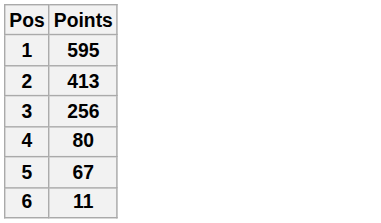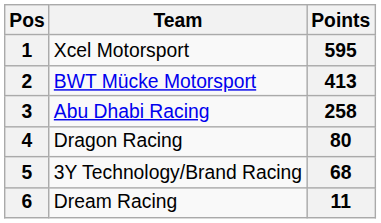+ column: Team | Xcel Motorsport | BWT Mücke Motorsport | Abu Dhabi Racing | Dragon Racing | 3Y Technology/Brand Racing | Dream Racing
3 | Points: 256 -> 258
5 | Points: 67 -> 68
